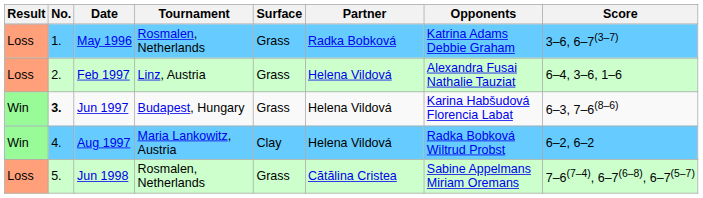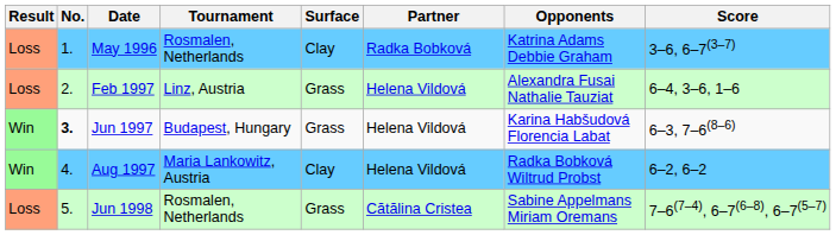May 1996 | Surface: Grass -> Clay
